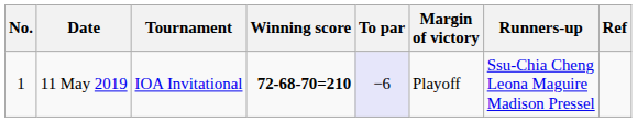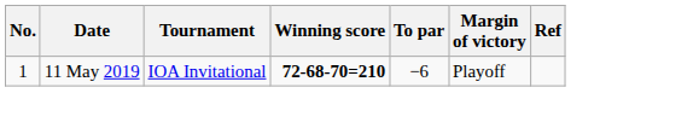- column: Runners-up | Ssu-Chia Cheng Leona Maguire Madison Pressel
11 May 2019 | To par: lavender background -> no background
